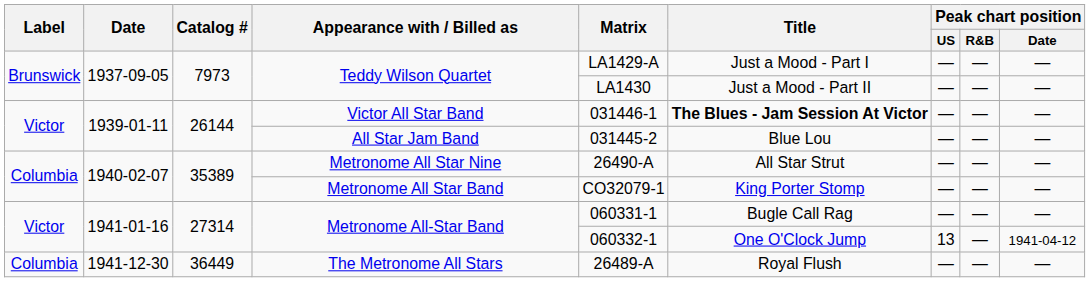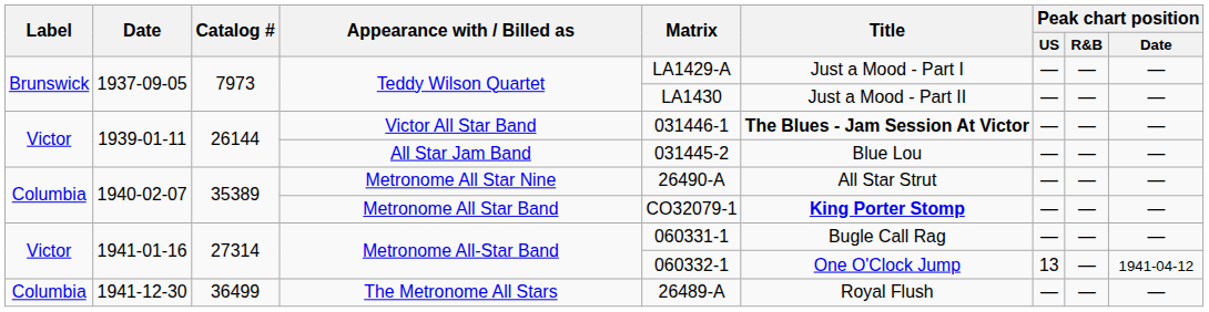Metronome All Star Band | Title: normal -> bold
The Metronome All Stars | Catalog #: 36449 -> 36499
